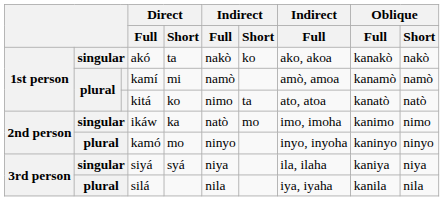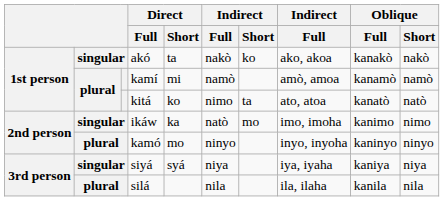siyá | column 8: ila, ilaha -> iya, iyaha
silá | column 8: iya, iyaha -> ila, ilaha
